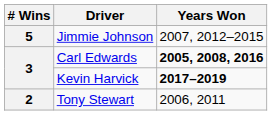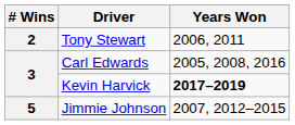rows swapped: Jimmie Johnson <-> Tony Stewart
Carl Edwards | Years Won: bold -> normal
